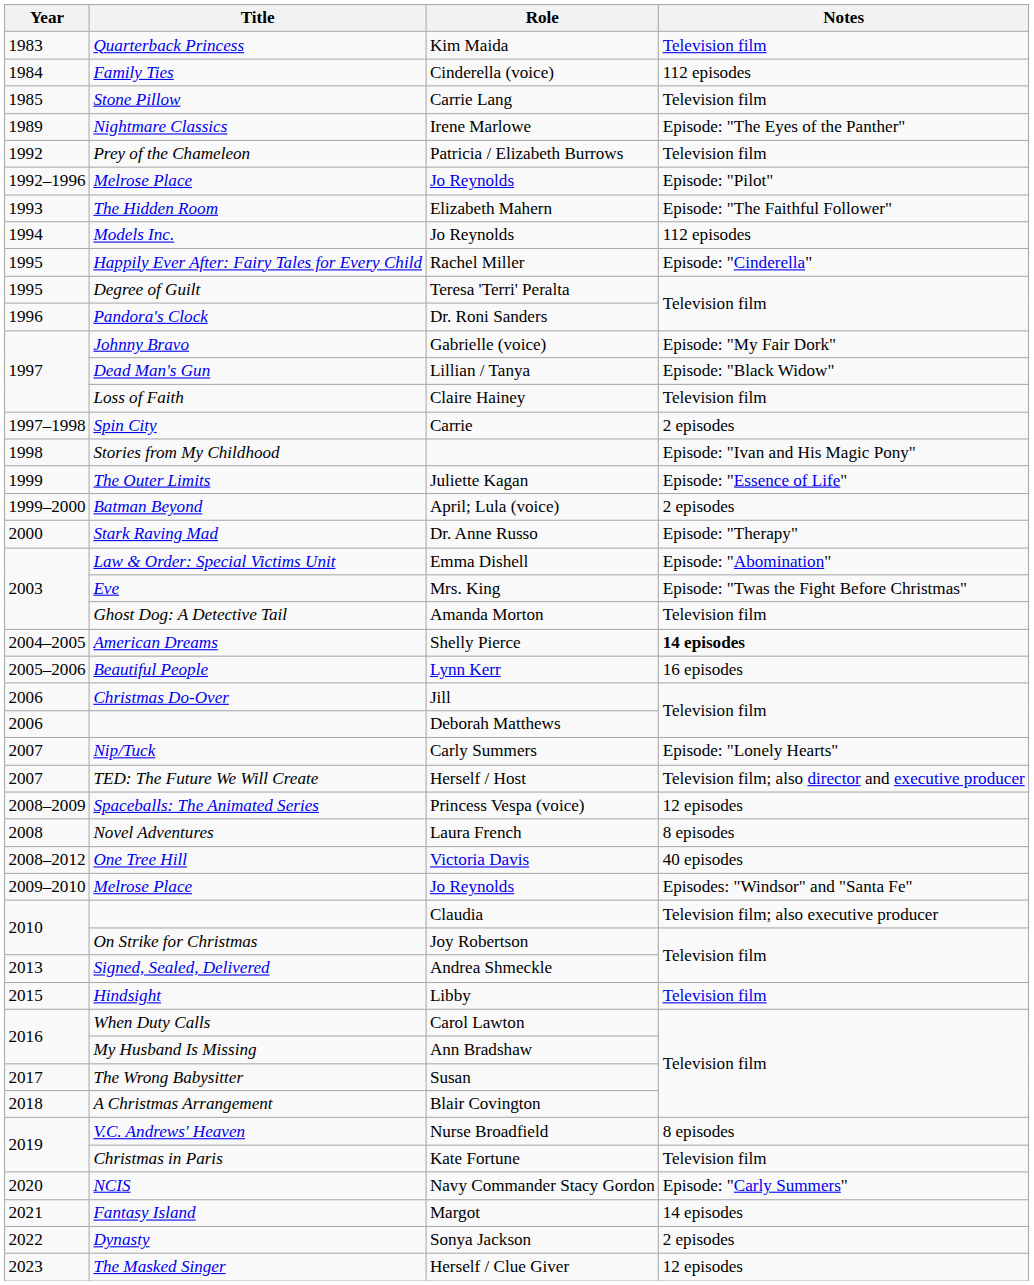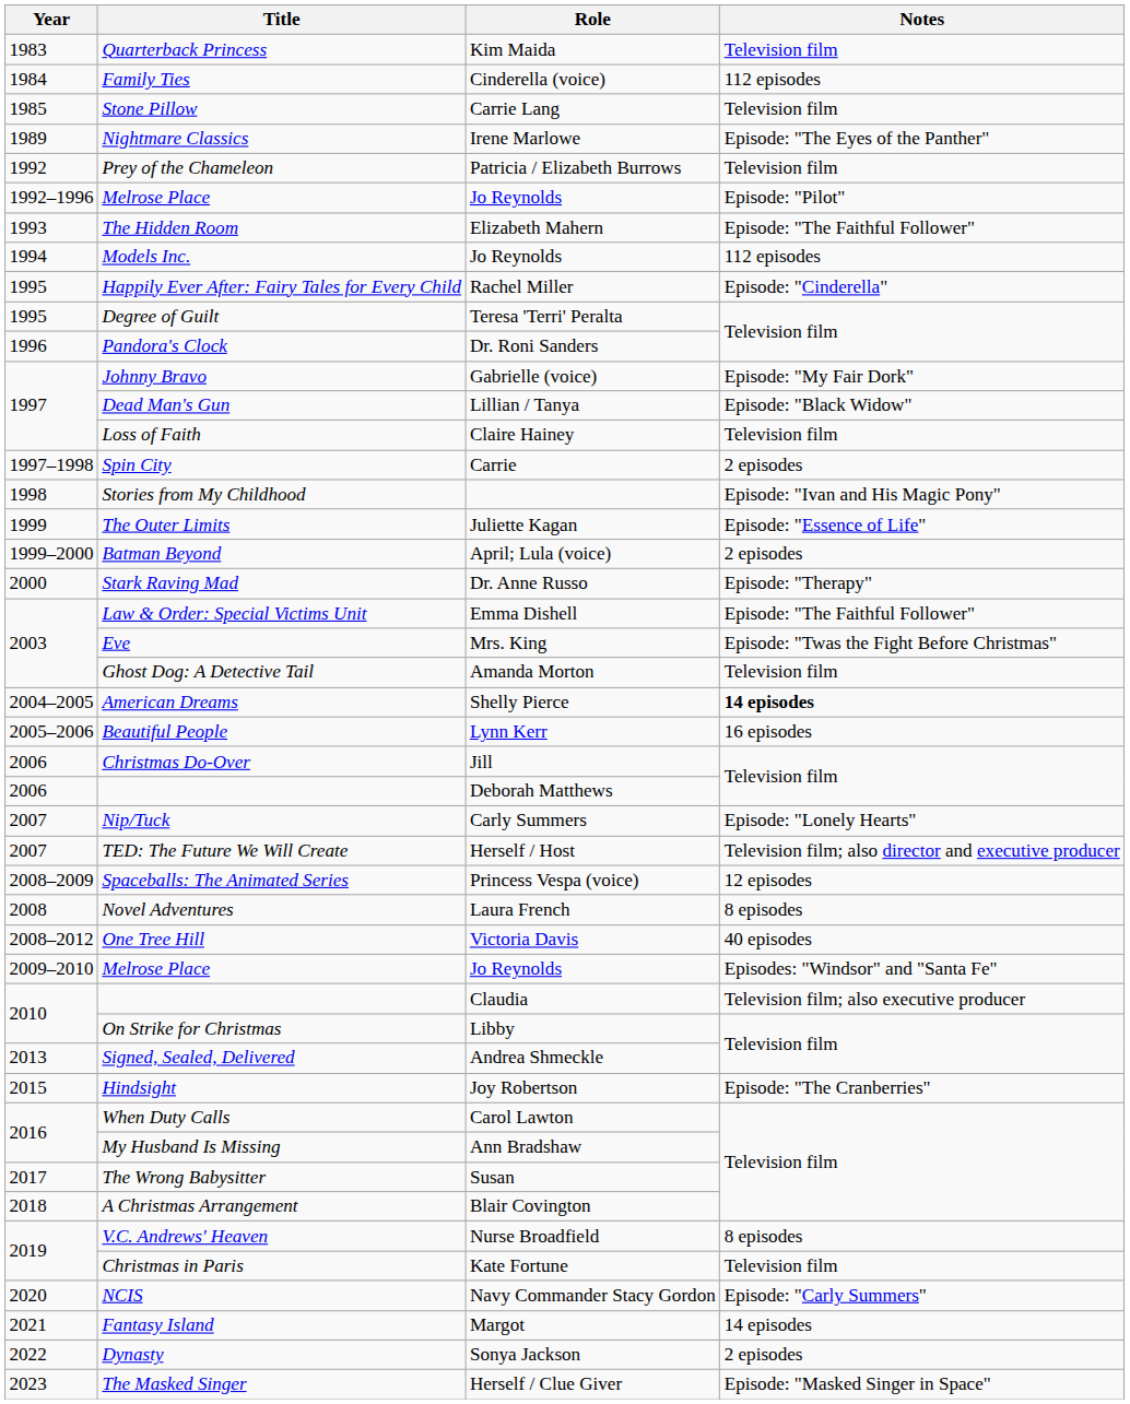Law & Order: Special Victims Unit | Notes: Episode: "Abomination" -> Episode: "The Faithful Follower"
On Strike for Christmas | Role: Joy Robertson -> Libby
Hindsight | Role: Libby -> Joy Robertson
Hindsight | Notes: Television film -> Episode: "The Cranberries"
The Masked Singer | Notes: 12 episodes -> Episode: "Masked Singer in Space"
